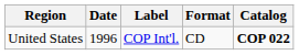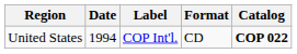United States | Date: 1996 -> 1994
